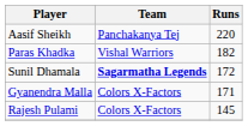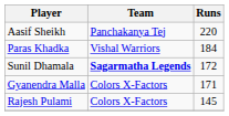Paras Khadka | Runs: 182 -> 184
